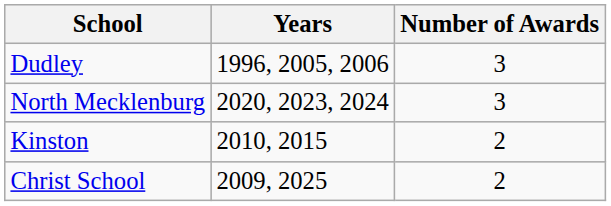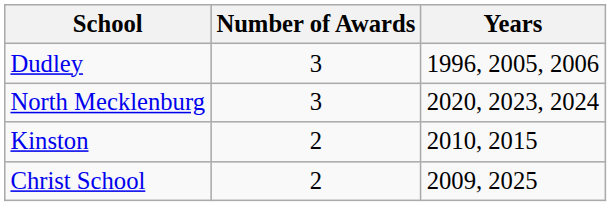columns swapped: Number of Awards <-> Years
